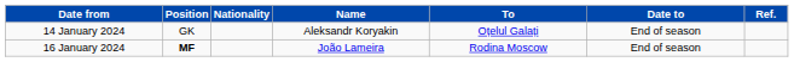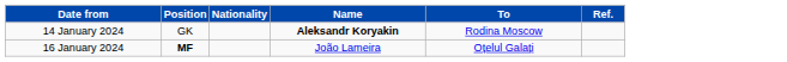- column: Date to | End of season | End of season
14 January 2024 | Name: normal -> bold
14 January 2024 | To: Oțelul Galați -> Rodina Moscow
16 January 2024 | To: Rodina Moscow -> Oțelul Galați
